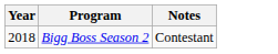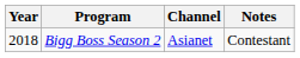+ column: Channel | Asianet
